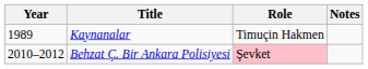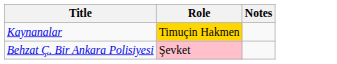- column: Year | 1989 | 2010–2012
Kaynanalar | Role: no background -> gold background
